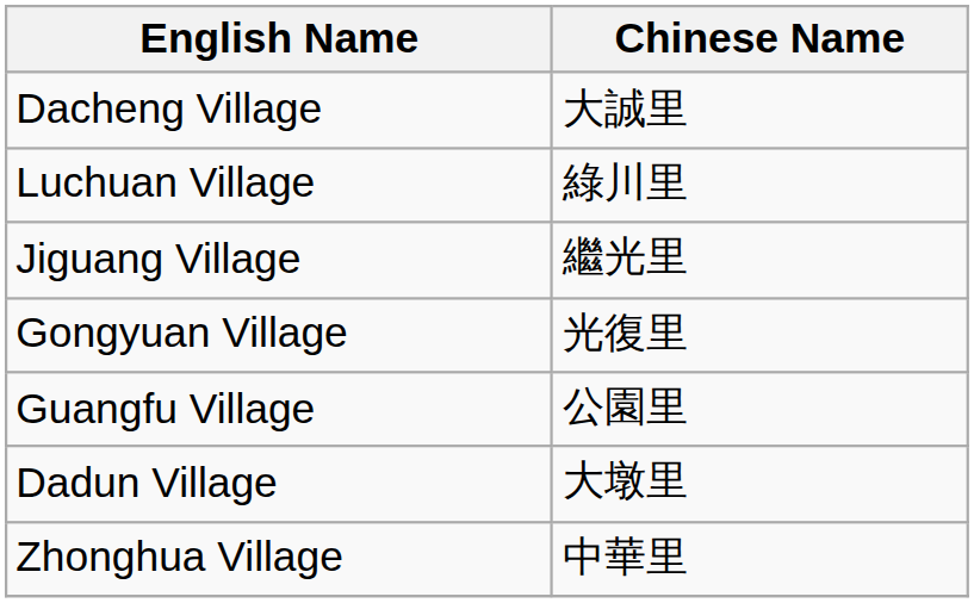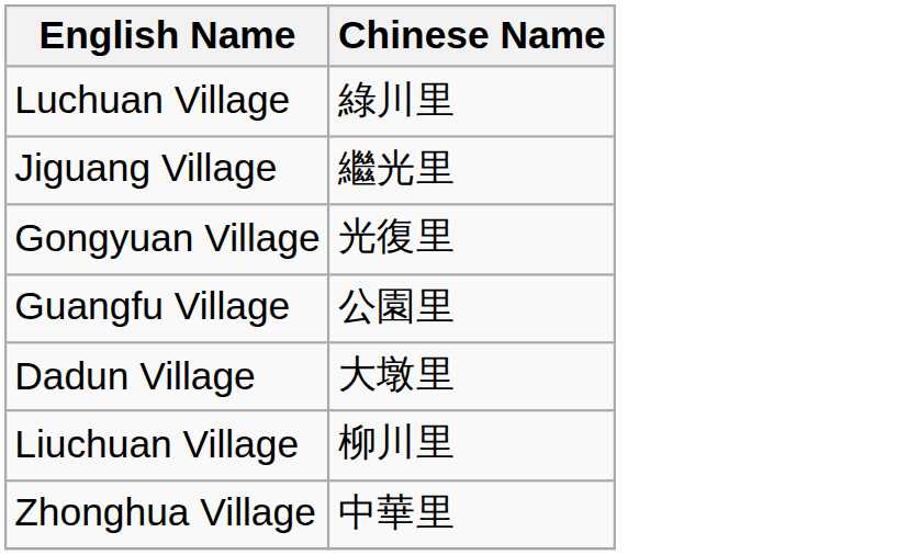- row: Dacheng Village | 大誠里
+ row: Liuchuan Village | 柳川里
